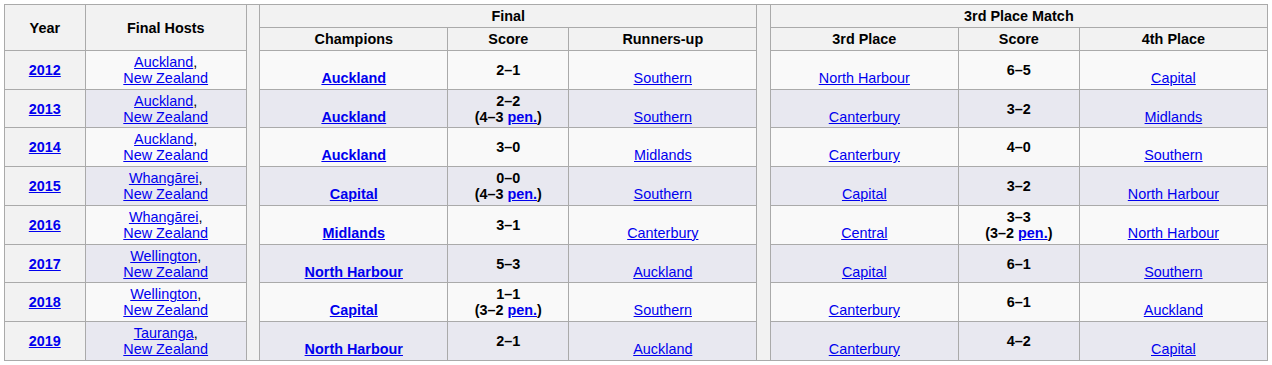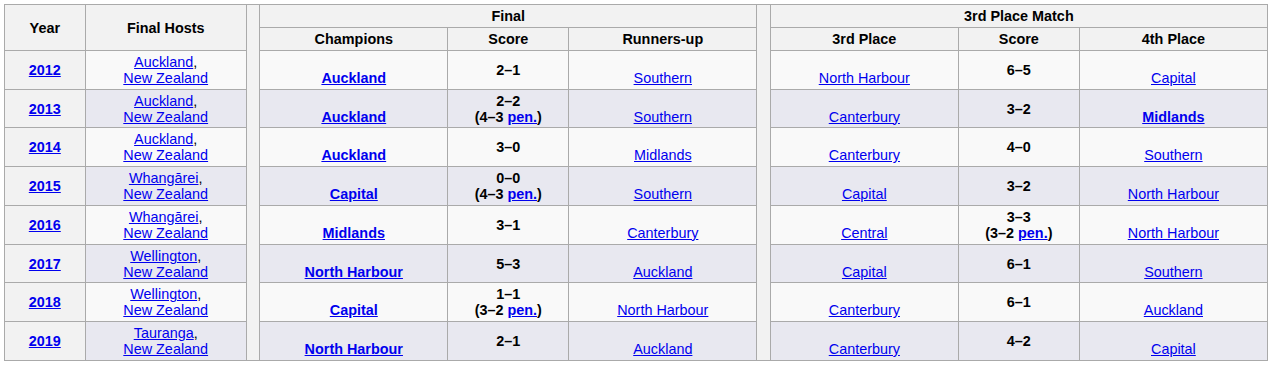2013 | 3rd Place Match / 4th Place: normal -> bold
2018 | Final / Runners-up: Southern -> North Harbour
